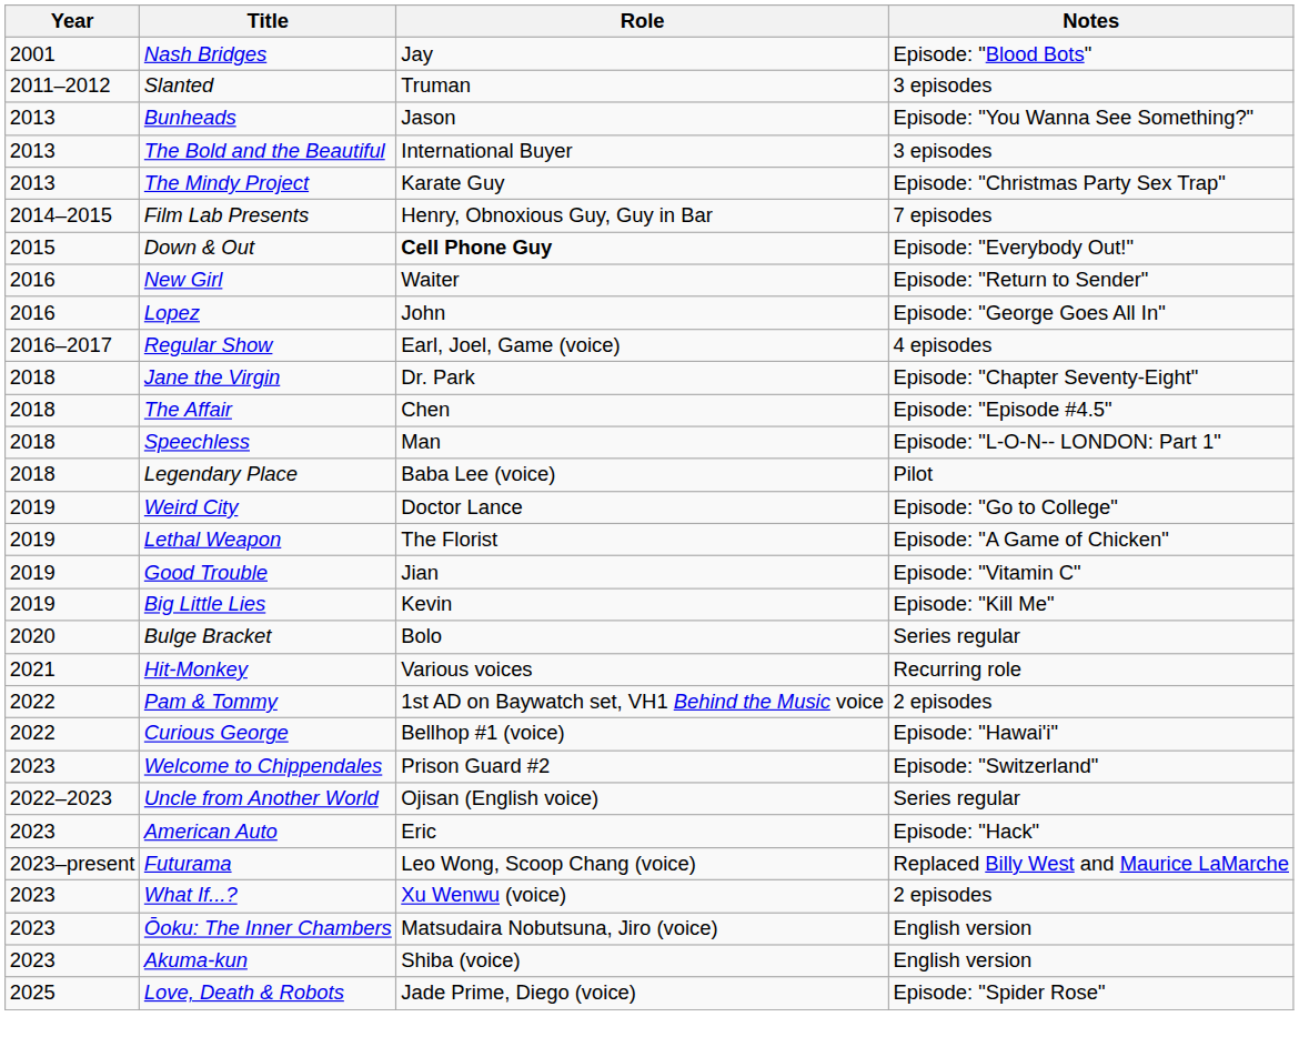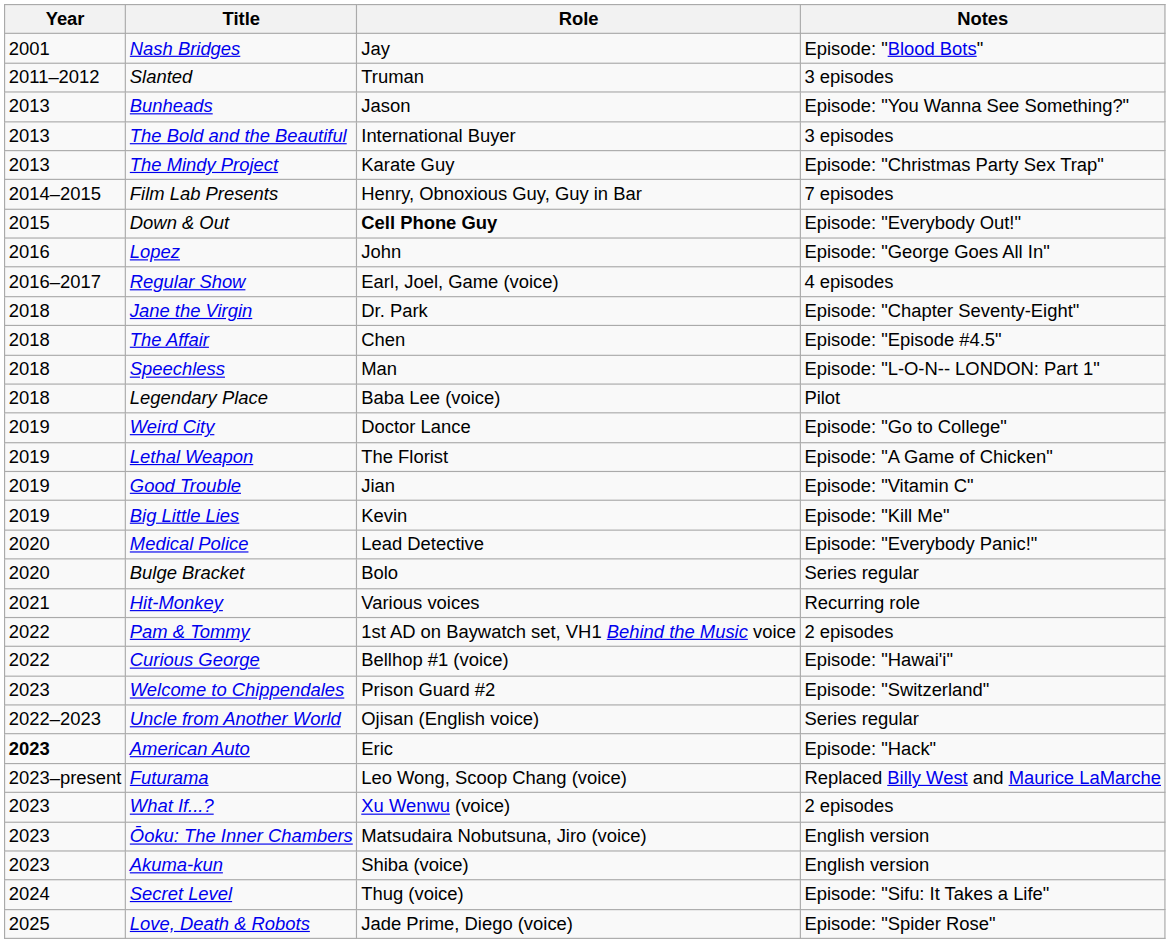- row: 2016 | New Girl | Waiter | Episode: "Return to Sender"
+ row: 2020 | Medical Police | Lead Detective | Episode: "Everybody Panic!"
American Auto | Year: normal -> bold
+ row: 2024 | Secret Level | Thug (voice) | Episode: "Sifu: It Takes a Life"
